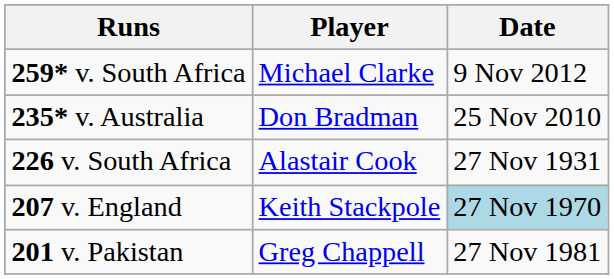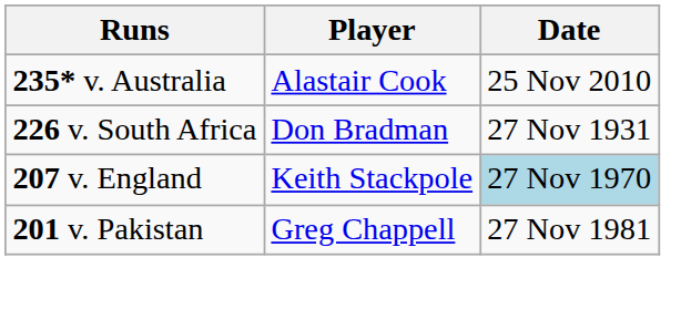- row: 259* v. South Africa | Michael Clarke | 9 Nov 2012
235* v. Australia | Player: Don Bradman -> Alastair Cook
226 v. South Africa | Player: Alastair Cook -> Don Bradman
